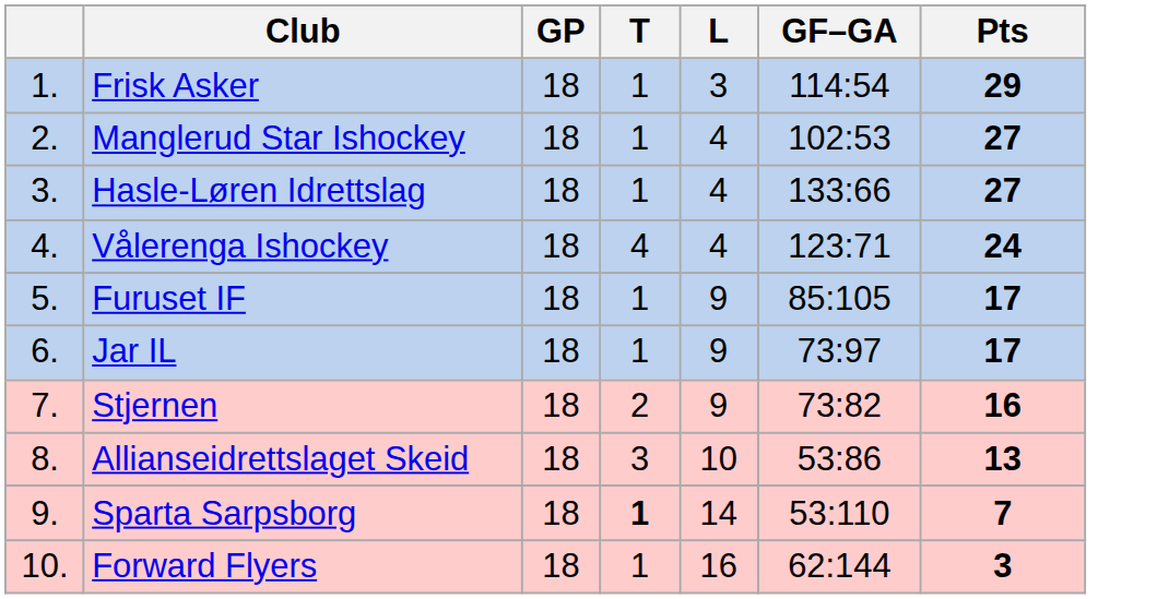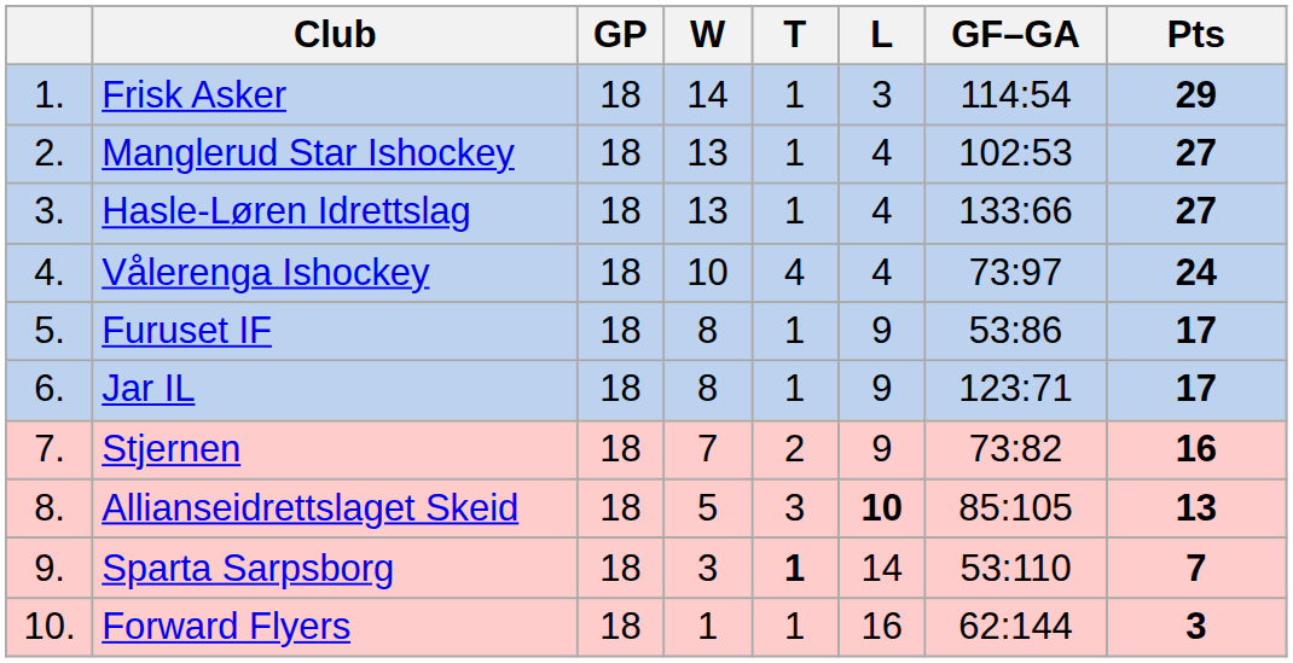+ column: W | 14 | 13 | 13 | 10 | 8 | 8 | 7 | 5 | 3 | 1
Vålerenga Ishockey | GF–GA: 123:71 -> 73:97
Furuset IF | GF–GA: 85:105 -> 53:86
Jar IL | GF–GA: 73:97 -> 123:71
Allianseidrettslaget Skeid | L: normal -> bold
Allianseidrettslaget Skeid | GF–GA: 53:86 -> 85:105
